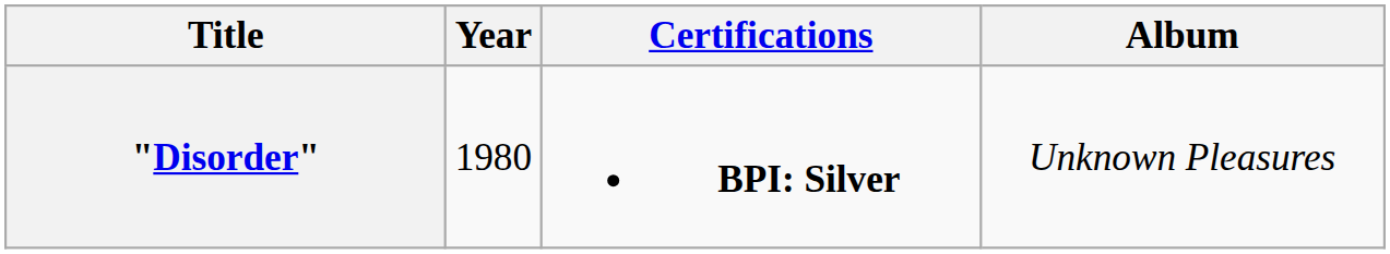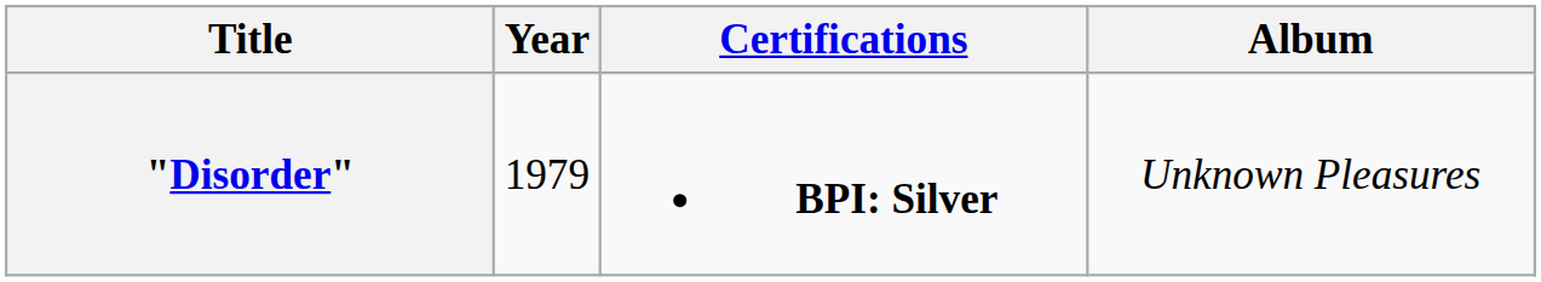"Disorder" | Year: 1980 -> 1979
